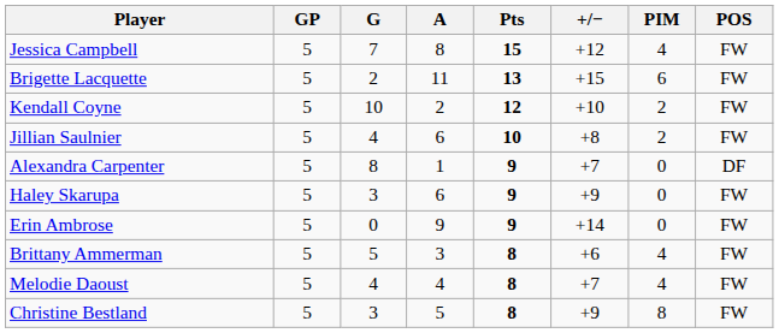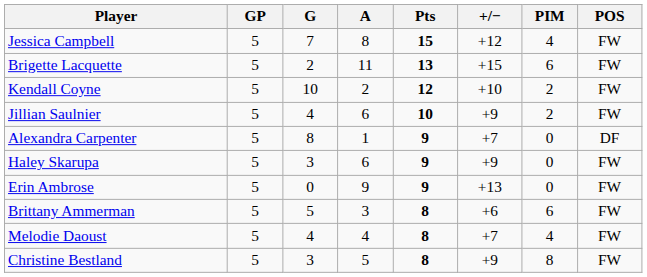Jillian Saulnier | +/−: +8 -> +9
Erin Ambrose | +/−: +14 -> +13
Brittany Ammerman | PIM: 4 -> 6
